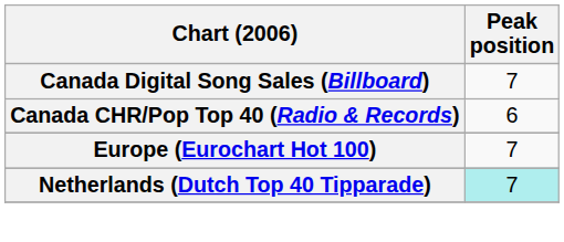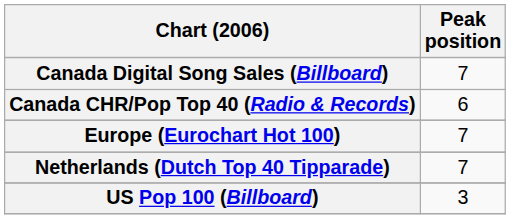Netherlands (Dutch Top 40 Tipparade) | Peak position: paleturquoise background -> no background
+ row: US Pop 100 (Billboard) | 3
